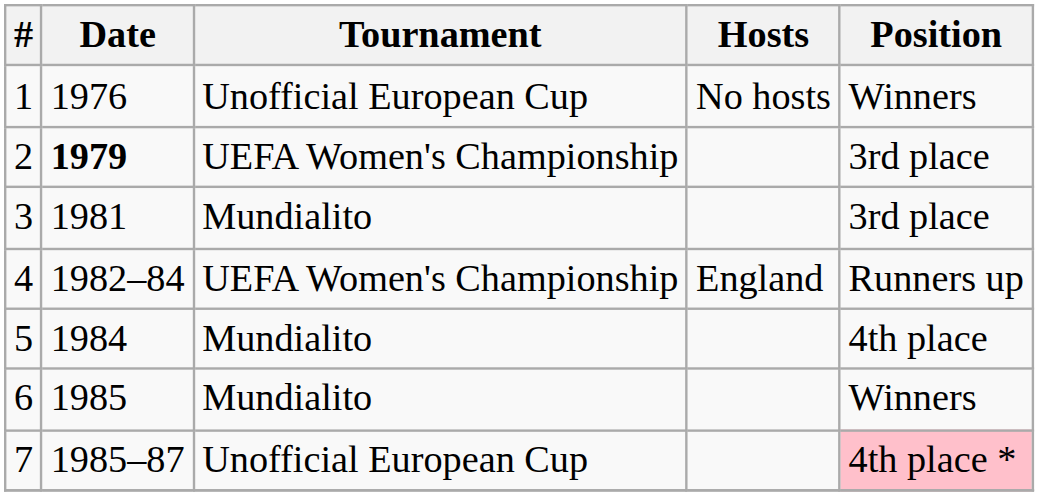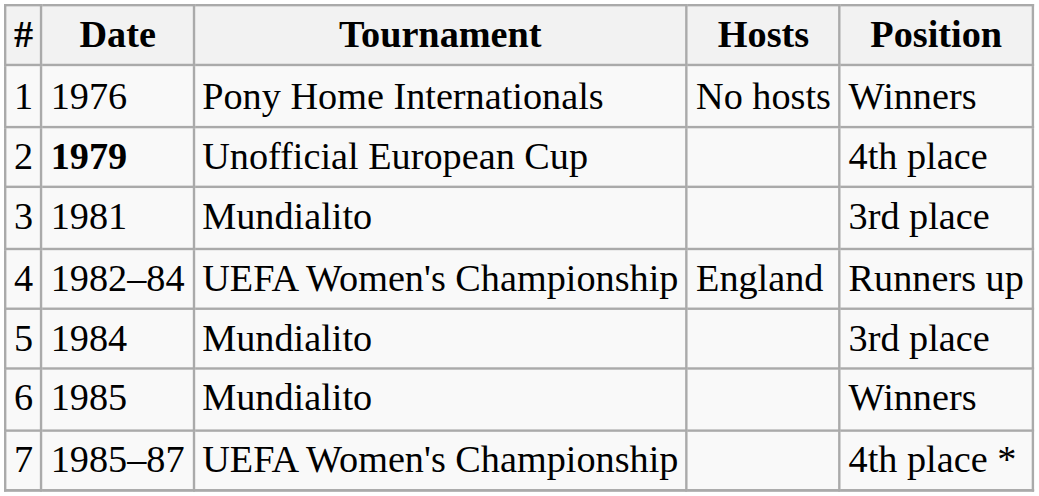1 | Tournament: Unofficial European Cup -> Pony Home Internationals
2 | Tournament: UEFA Women's Championship -> Unofficial European Cup
2 | Position: 3rd place -> 4th place
5 | Position: 4th place -> 3rd place
7 | Tournament: Unofficial European Cup -> UEFA Women's Championship
7 | Position: pink background -> no background
